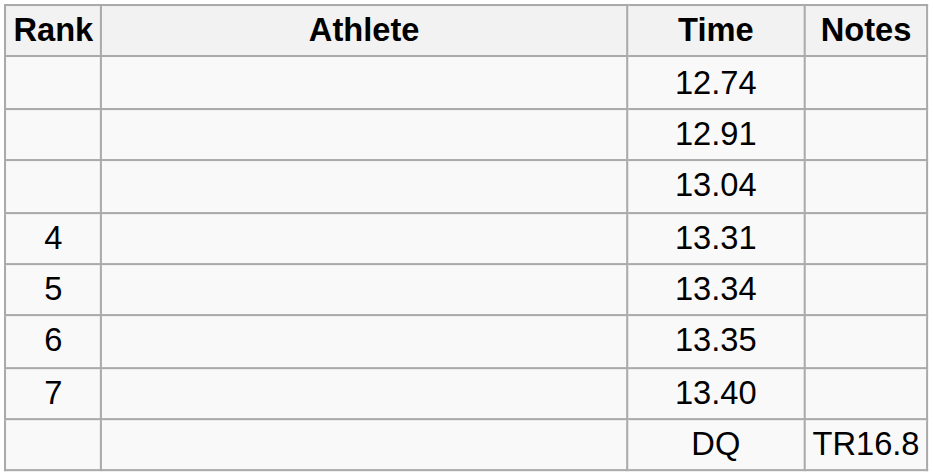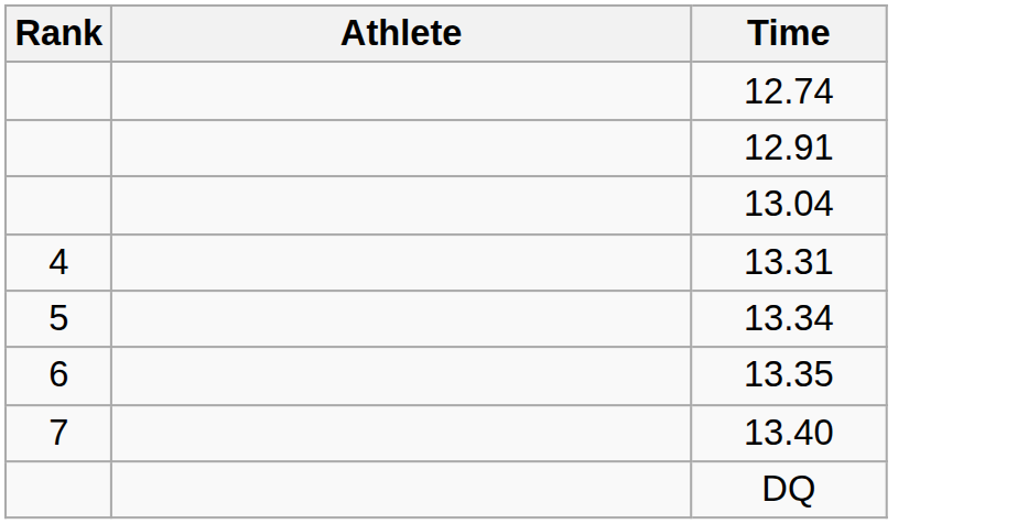- column: Notes | TR16.8
